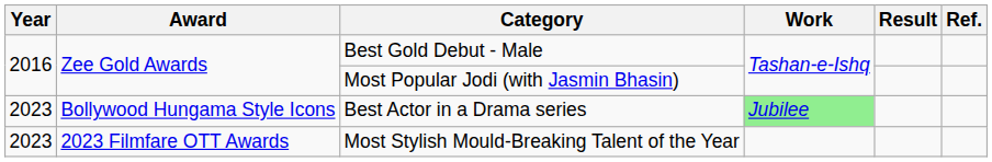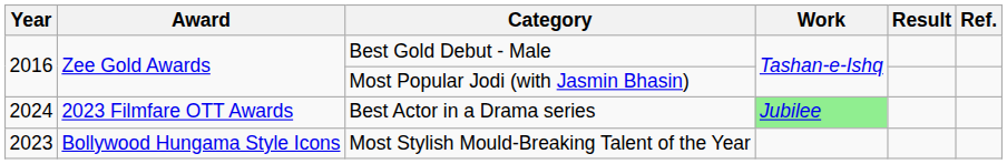Best Actor in a Drama series | Year: 2023 -> 2024
Best Actor in a Drama series | Award: Bollywood Hungama Style Icons -> 2023 Filmfare OTT Awards
Most Stylish Mould-Breaking Talent of the Year | Award: 2023 Filmfare OTT Awards -> Bollywood Hungama Style Icons
